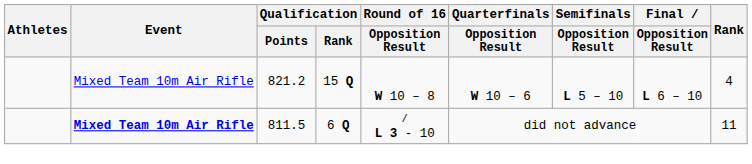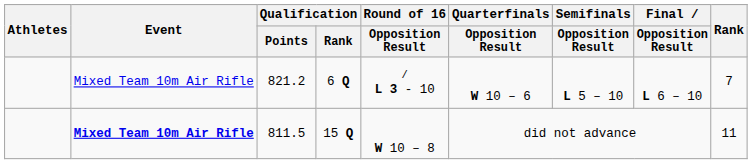821.2 | Qualification / Rank: 15 Q -> 6 Q
821.2 | Round of 16 / Opposition Result: W 10 – 8 -> / L 3 - 10
821.2 | Rank: 4 -> 7
811.5 | Qualification / Rank: 6 Q -> 15 Q
811.5 | Round of 16 / Opposition Result: / L 3 - 10 -> W 10 – 8
